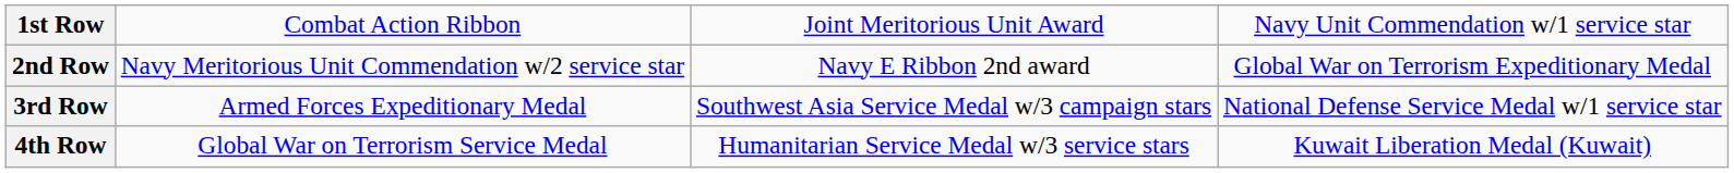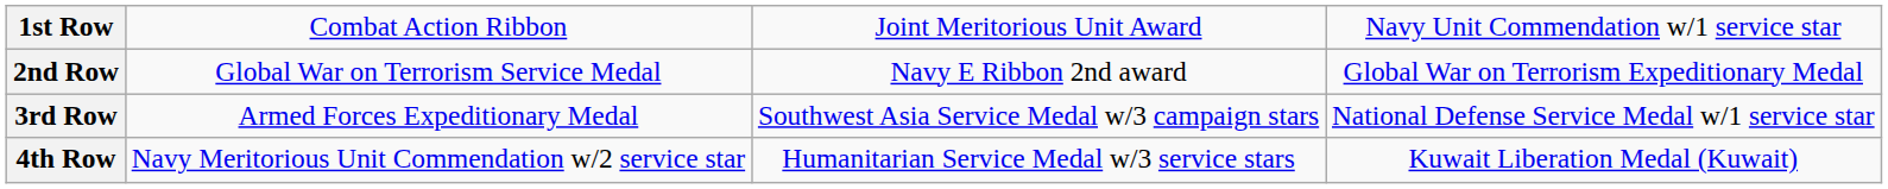2nd Row | column 2: Navy Meritorious Unit Commendation w/2 service star -> Global War on Terrorism Service Medal
4th Row | column 2: Global War on Terrorism Service Medal -> Navy Meritorious Unit Commendation w/2 service star
